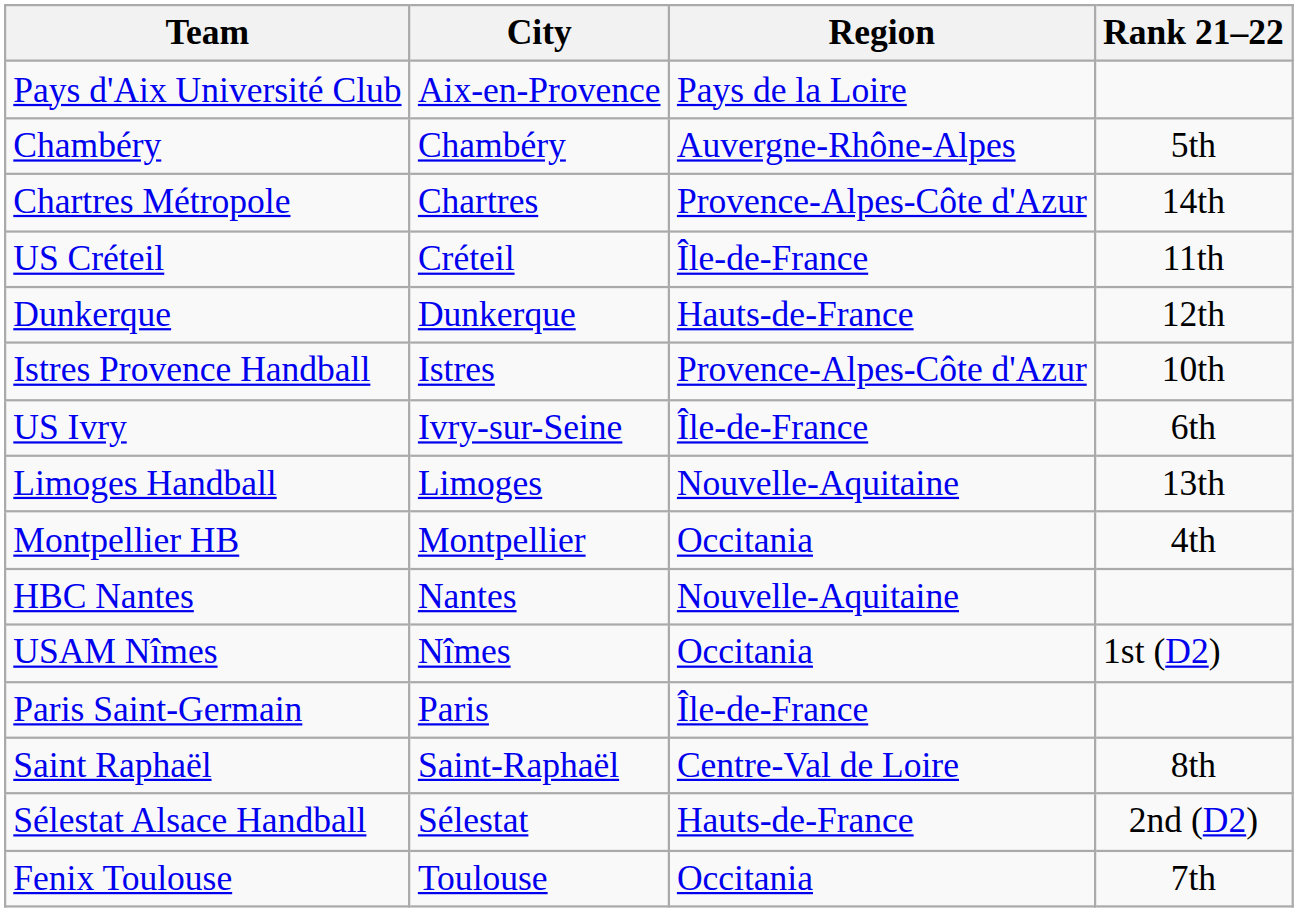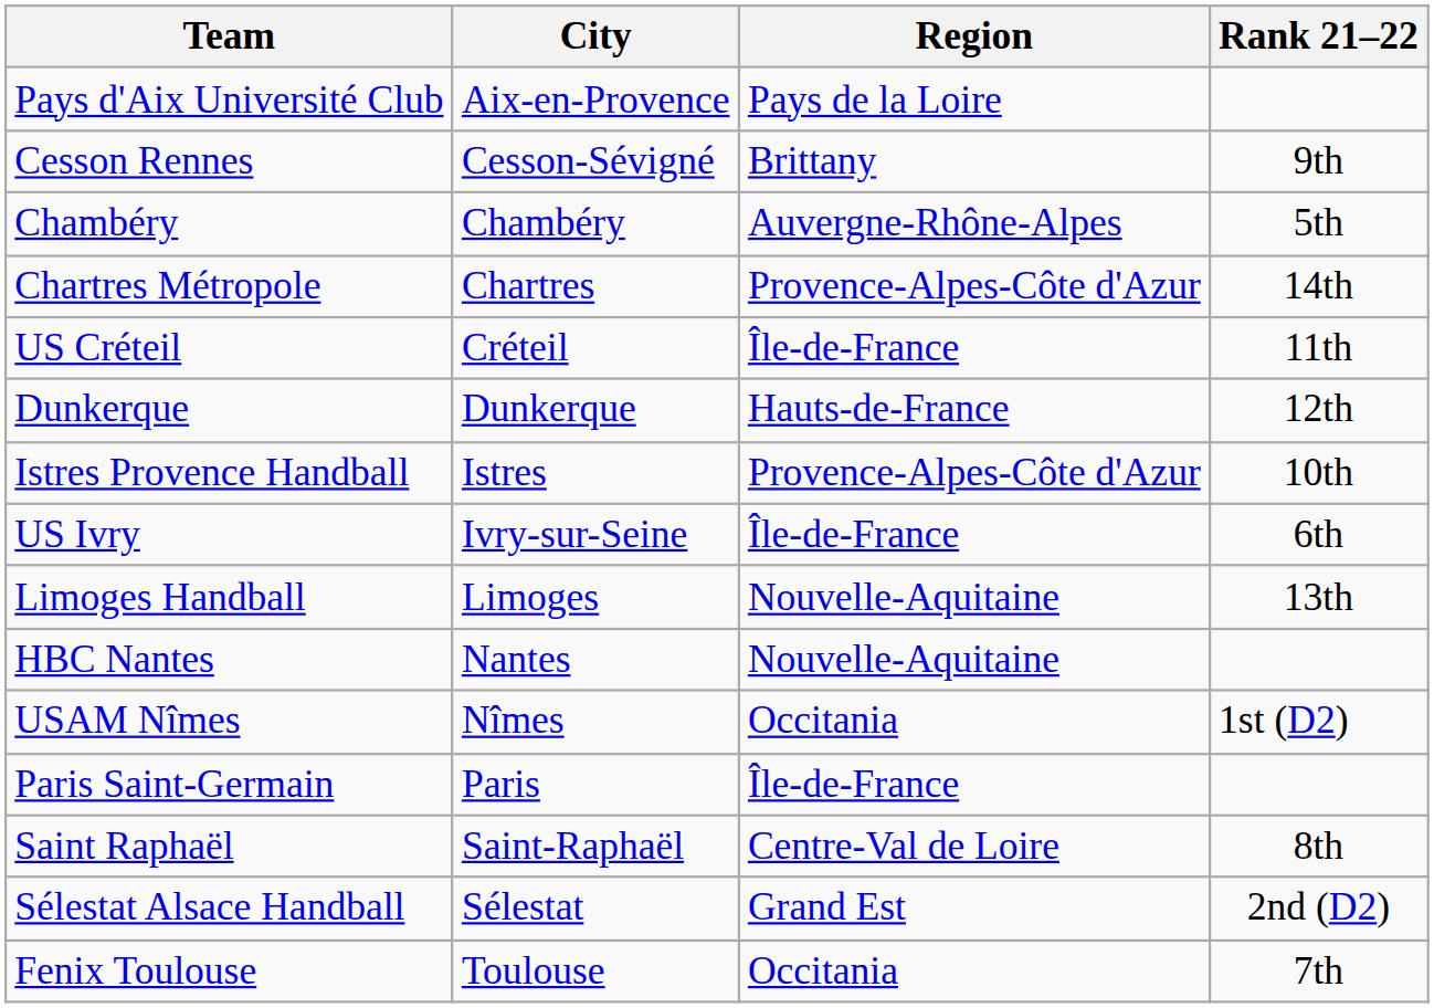+ row: Cesson Rennes | Cesson-Sévigné | Brittany | 9th
- row: Montpellier HB | Montpellier | Occitania | 4th
Sélestat Alsace Handball | Region: Hauts-de-France -> Grand Est
